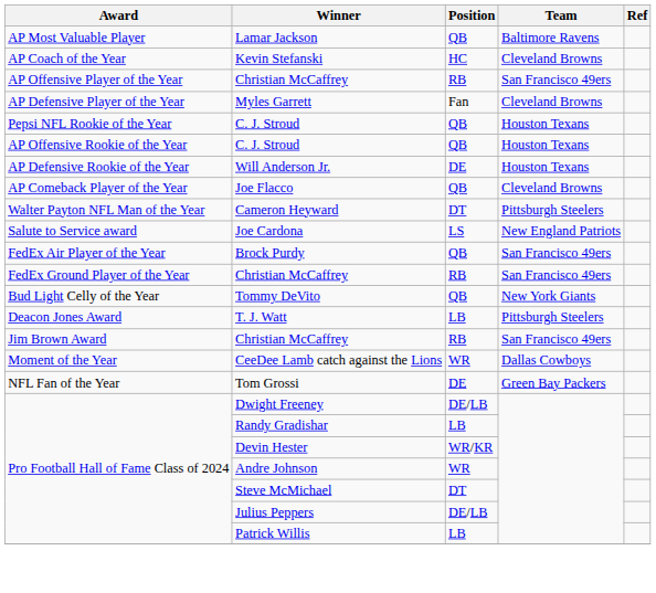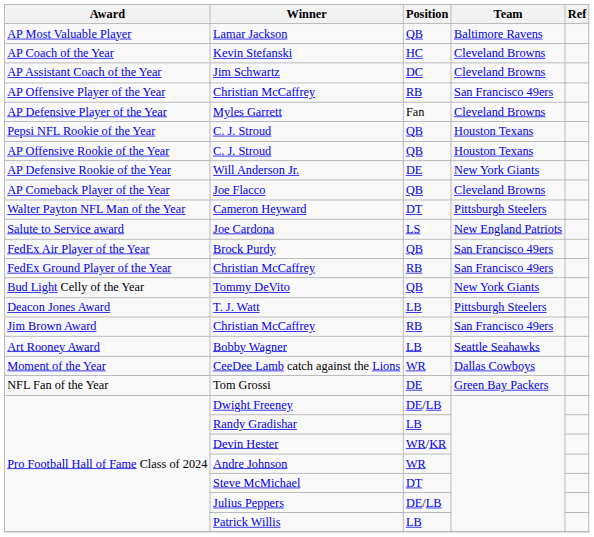+ row: AP Assistant Coach of the Year | Jim Schwartz | DC | Cleveland Browns
Will Anderson Jr. | Team: Houston Texans -> New York Giants
+ row: Art Rooney Award | Bobby Wagner | LB | Seattle Seahawks
